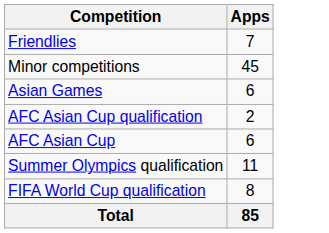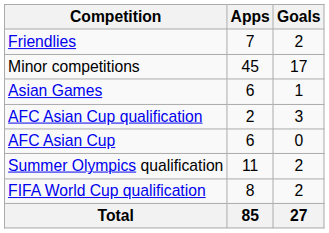+ column: Goals | 2 | 17 | 1 | 3 | 0 | 2 | 2 | 27
